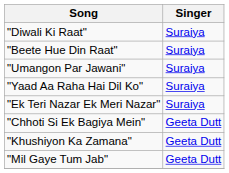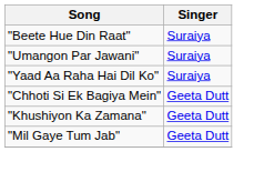- row: "Diwali Ki Raat" | Suraiya
- row: "Ek Teri Nazar Ek Meri Nazar" | Suraiya
